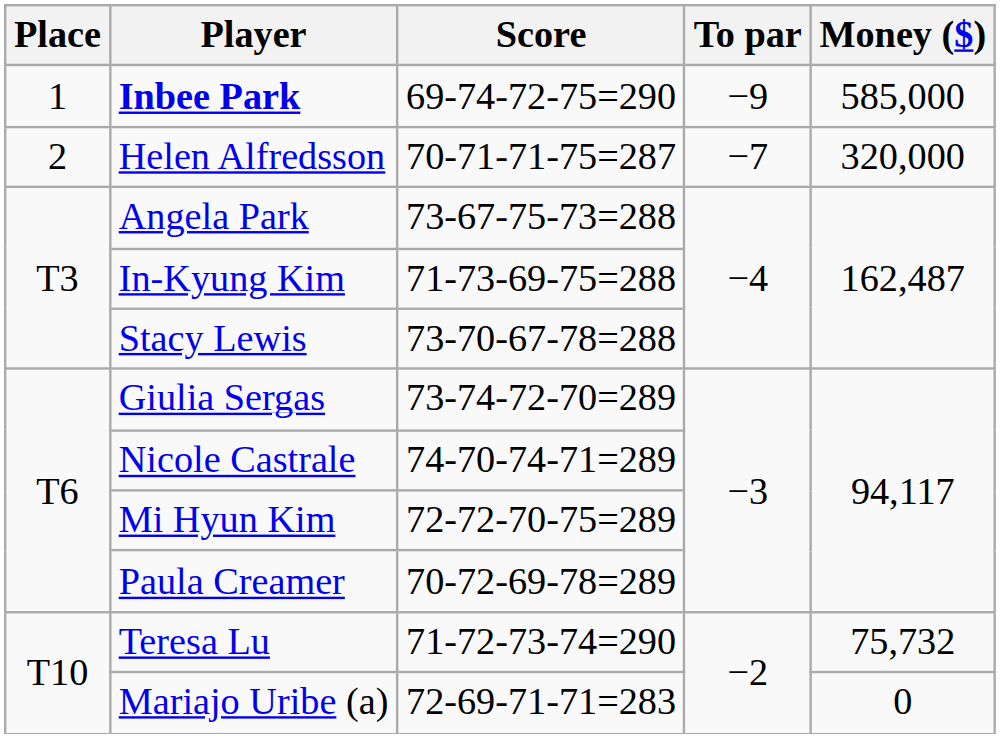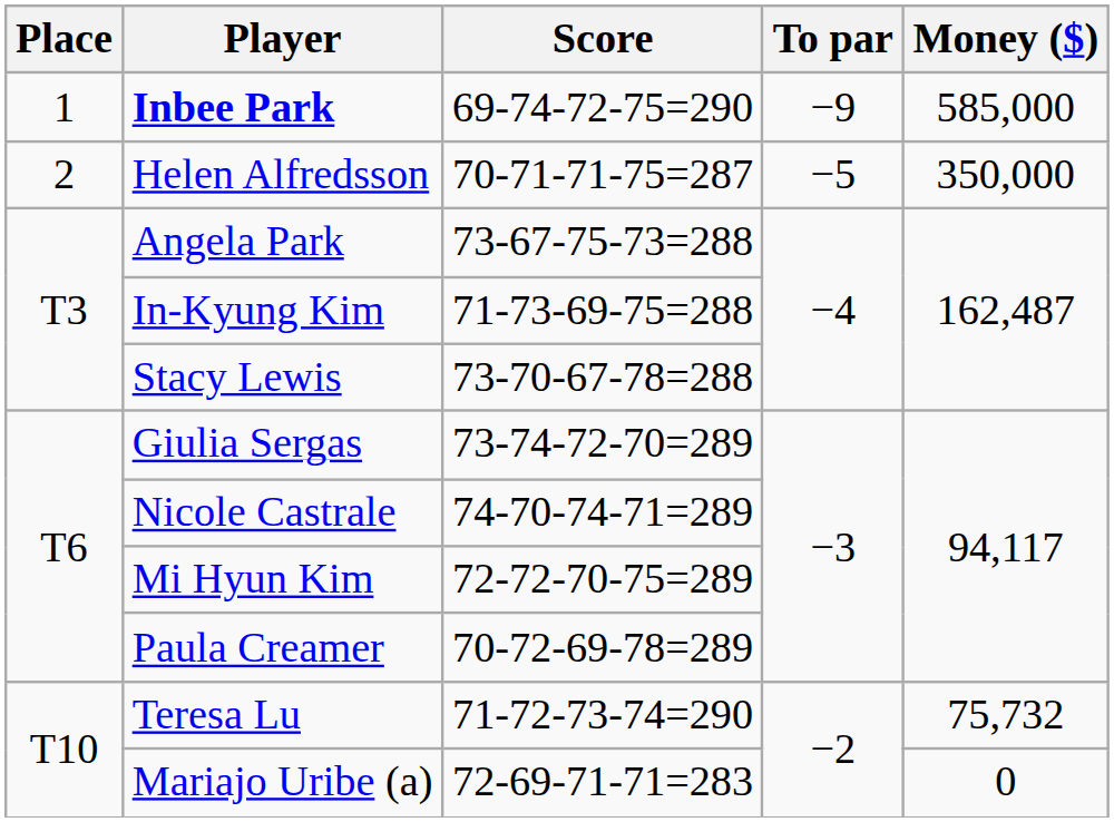Helen Alfredsson | To par: −7 -> −5
Helen Alfredsson | Money ($): 320,000 -> 350,000
